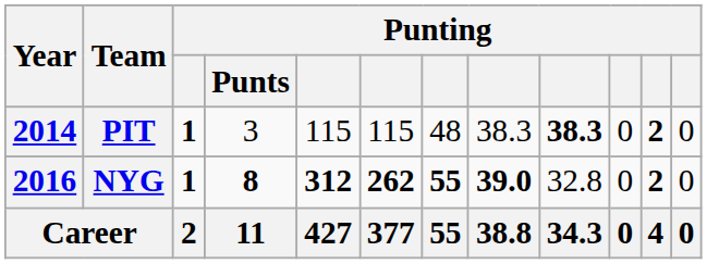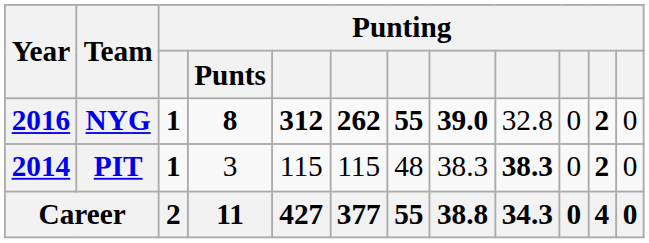rows swapped: PIT <-> NYG
